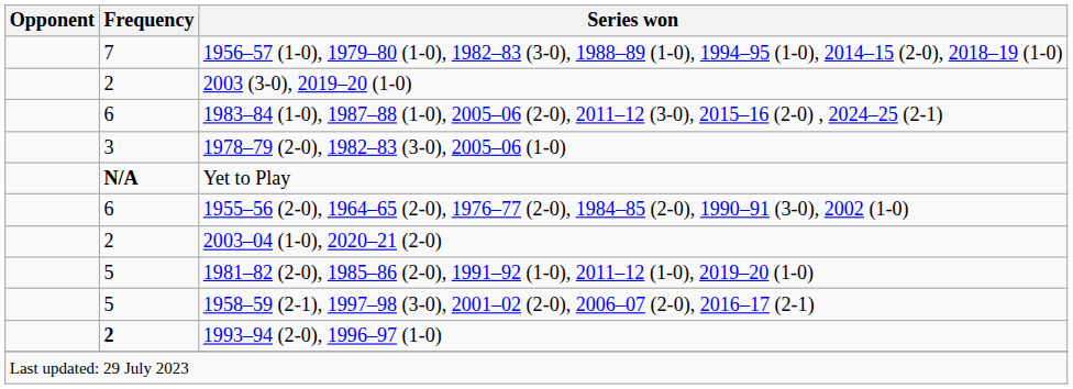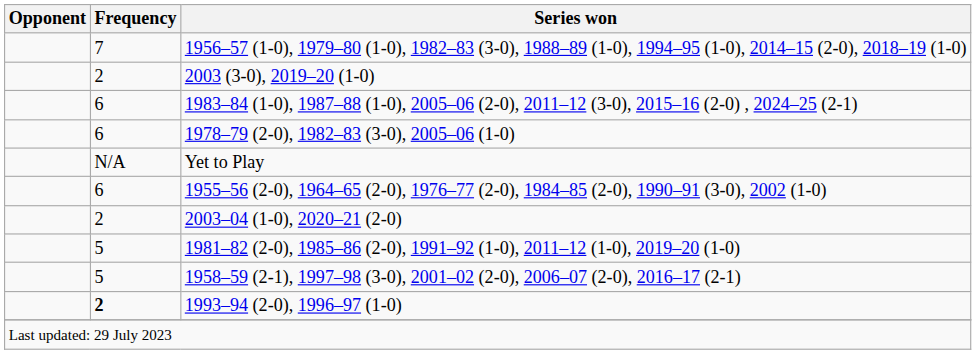1978–79 (2-0), 1982–83 (3-0), 2005–06 (1-0) | Frequency: 3 -> 6
Yet to Play | Frequency: bold -> normal
